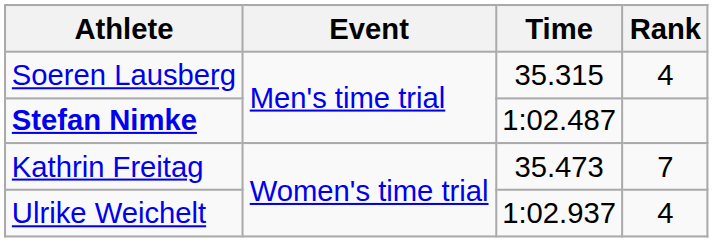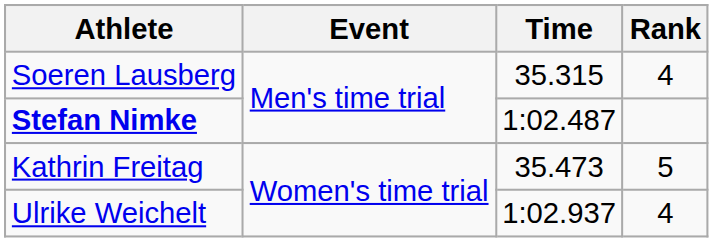Kathrin Freitag | Rank: 7 -> 5
